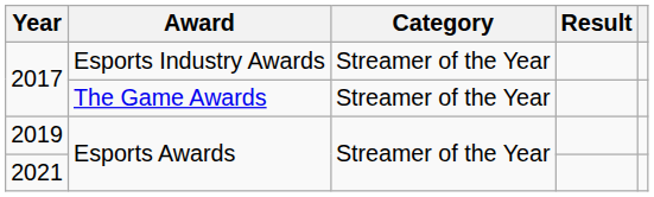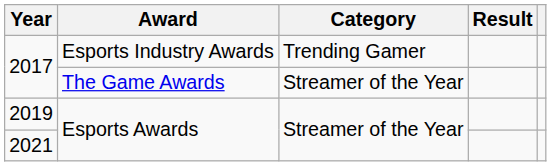2017 / Esports Industry Awards | Category: Streamer of the Year -> Trending Gamer
